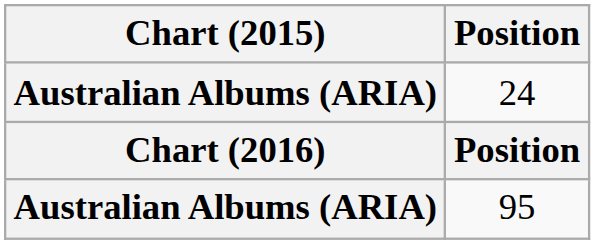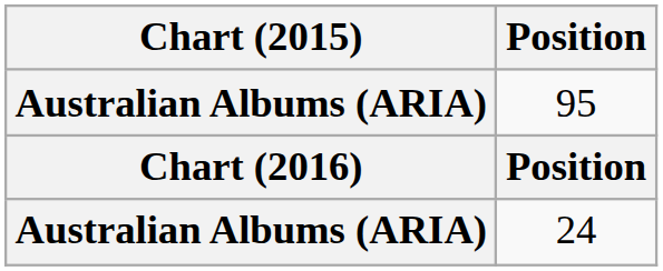rows swapped: 24 <-> 95
